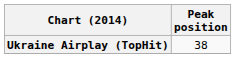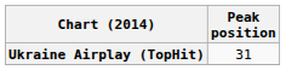Ukraine Airplay (TopHit) | Peak position: 38 -> 31
